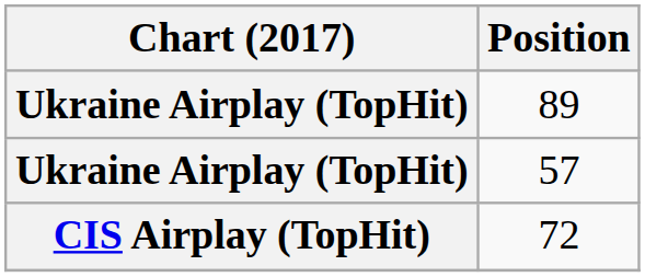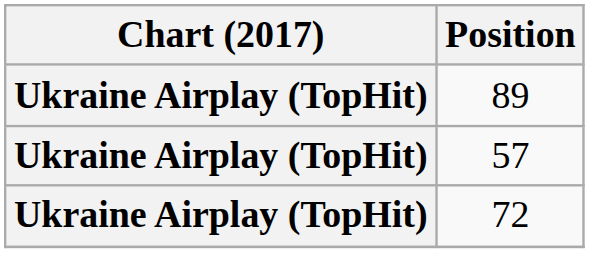72 | Chart (2017): CIS Airplay (TopHit) -> Ukraine Airplay (TopHit)
